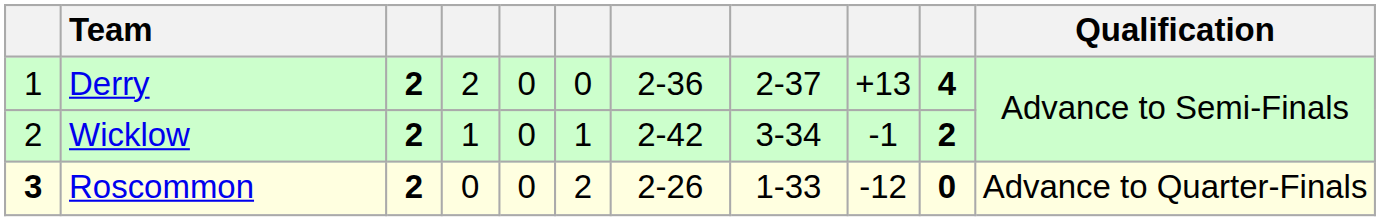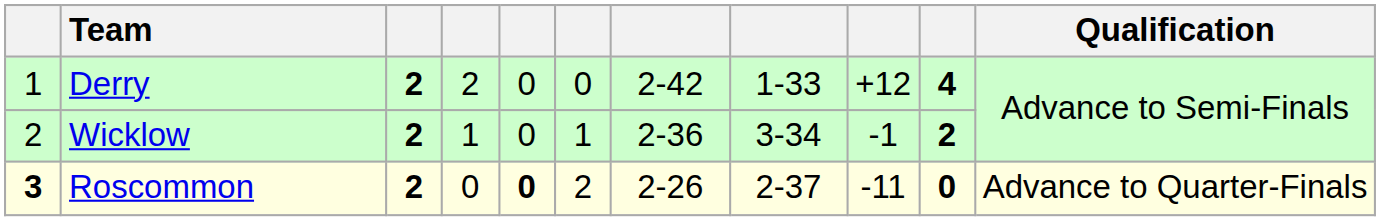Derry | column 7: 2-36 -> 2-42
Derry | column 8: 2-37 -> 1-33
Derry | column 9: +13 -> +12
Wicklow | column 7: 2-42 -> 2-36
Roscommon | column 5: normal -> bold
Roscommon | column 8: 1-33 -> 2-37
Roscommon | column 9: -12 -> -11
